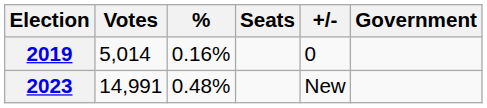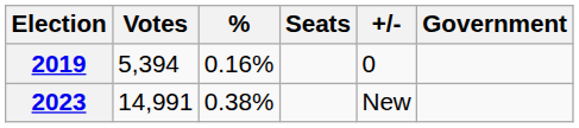2019 | Votes: 5,014 -> 5,394
2023 | %: 0.48% -> 0.38%
